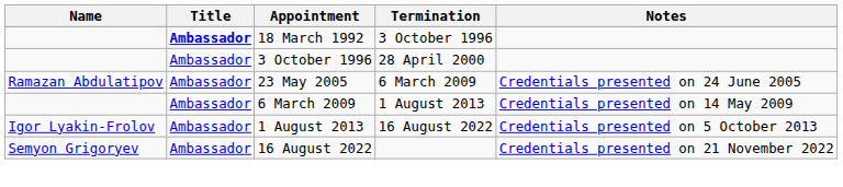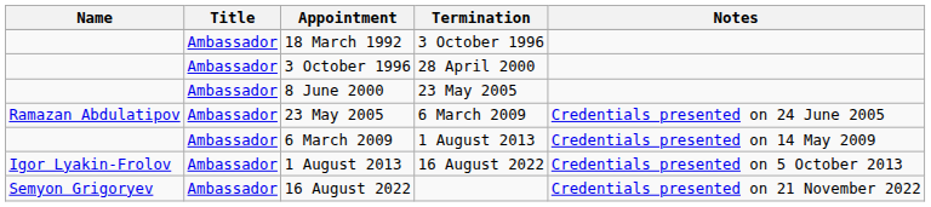18 March 1992 | Title: bold -> normal
+ row: Ambassador | 8 June 2000 | 23 May 2005
